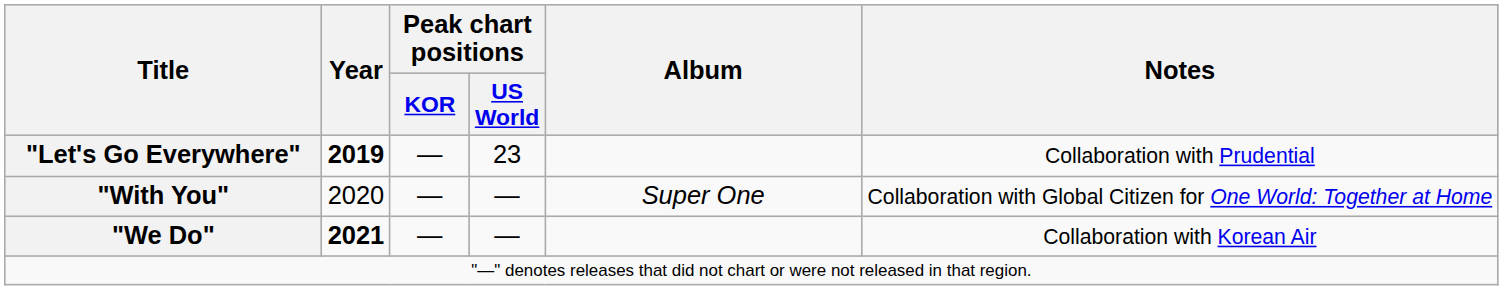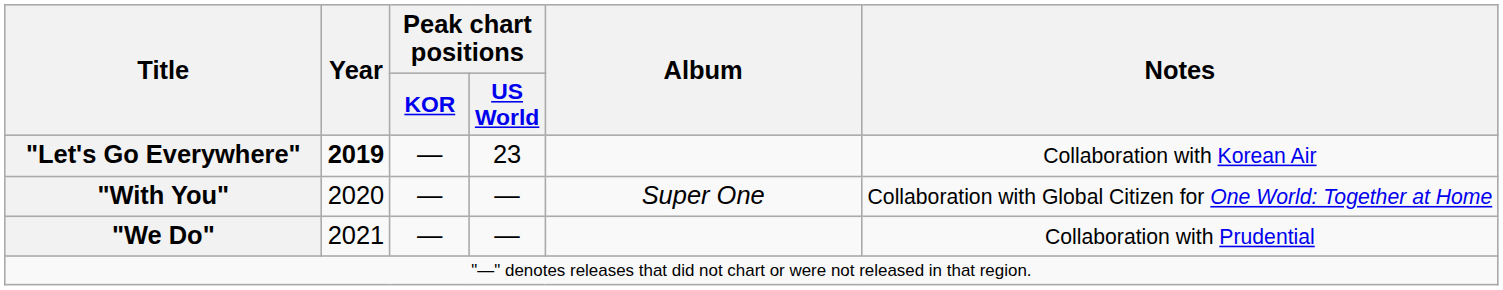"Let's Go Everywhere" | Notes: Collaboration with Prudential -> Collaboration with Korean Air
"We Do" | Year: bold -> normal
"We Do" | Notes: Collaboration with Korean Air -> Collaboration with Prudential
